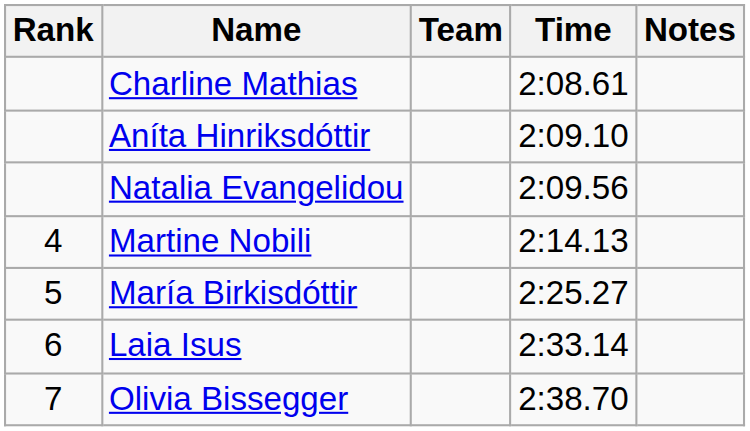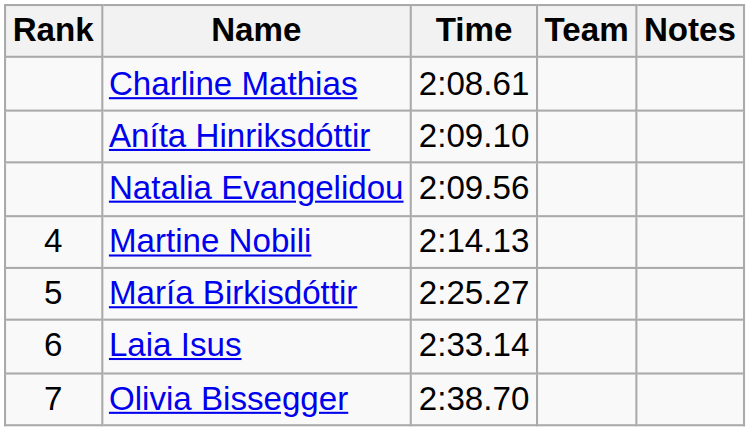columns swapped: Team <-> Time
